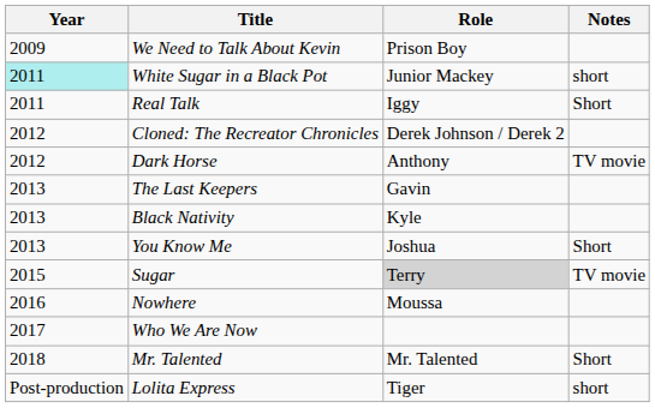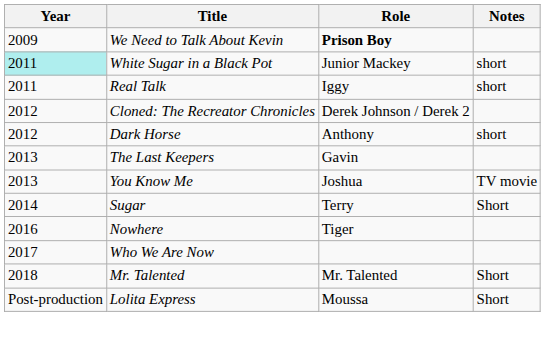We Need to Talk About Kevin | Role: normal -> bold
Real Talk | Notes: Short -> short
Dark Horse | Notes: TV movie -> short
- row: 2013 | Black Nativity | Kyle
You Know Me | Notes: Short -> TV movie
Sugar | Year: 2015 -> 2014
Sugar | Role: lightgrey background -> no background
Sugar | Notes: TV movie -> Short
Nowhere | Role: Moussa -> Tiger
Lolita Express | Role: Tiger -> Moussa
Lolita Express | Notes: short -> Short
